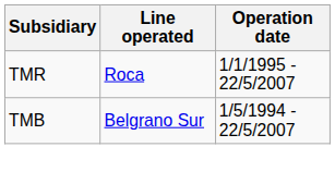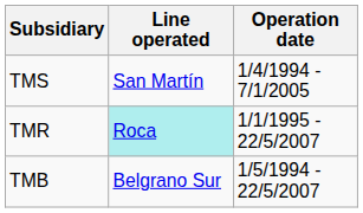+ row: TMS | San Martín | 1/4/1994 - 7/1/2005
TMR | Line operated: no background -> paleturquoise background
